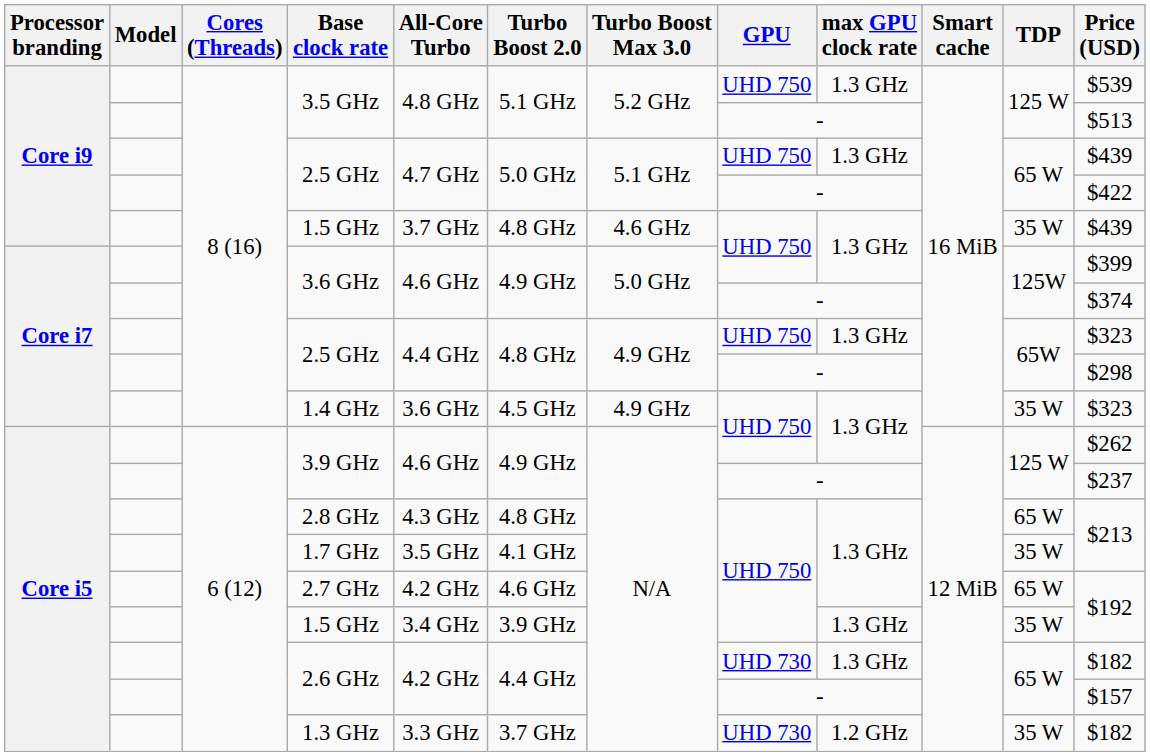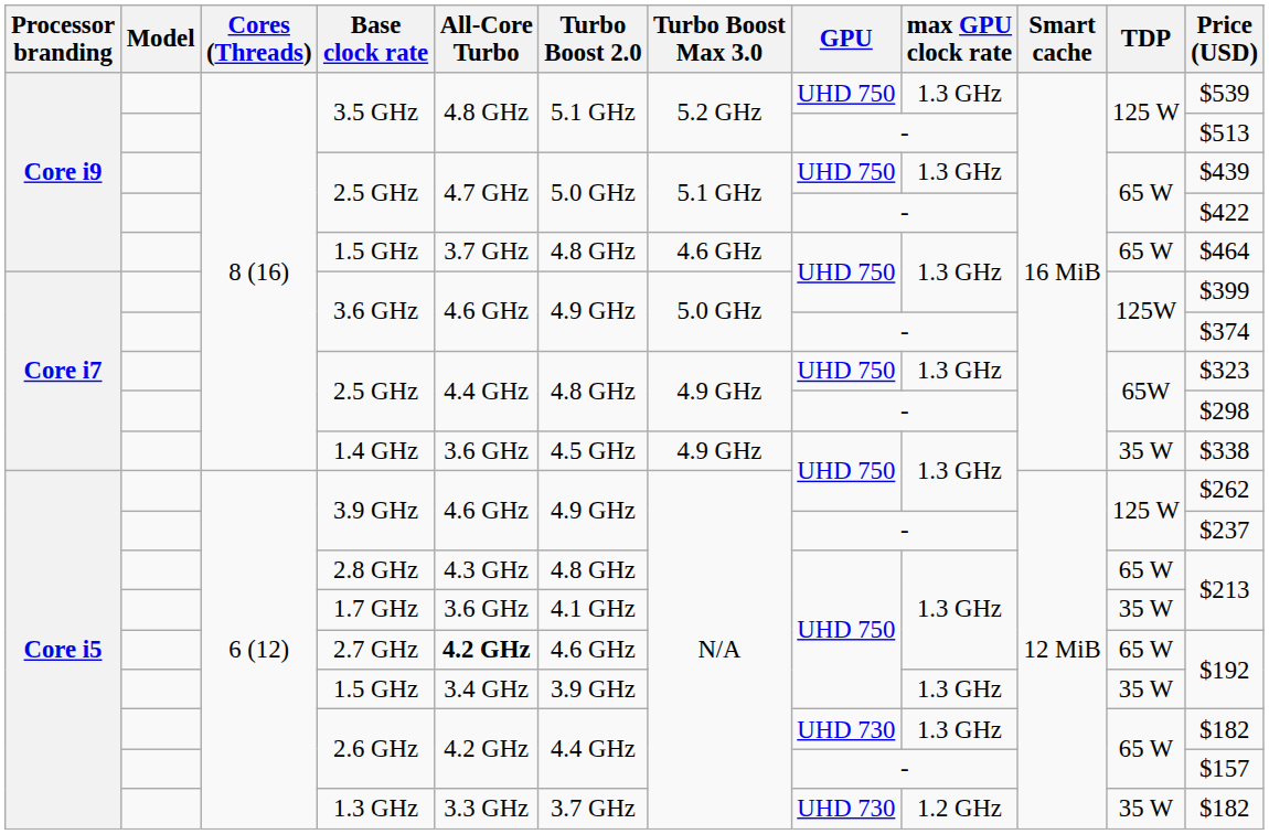Core i9 / 1.5 GHz | TDP: 35 W -> 65 W
Core i9 / 1.5 GHz | Price (USD): $439 -> $464
1.4 GHz | Price (USD): $323 -> $338
1.7 GHz | All-Core Turbo: 3.5 GHz -> 3.6 GHz
2.7 GHz | All-Core Turbo: normal -> bold
